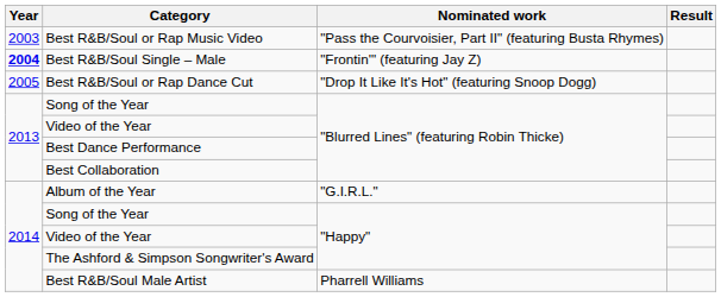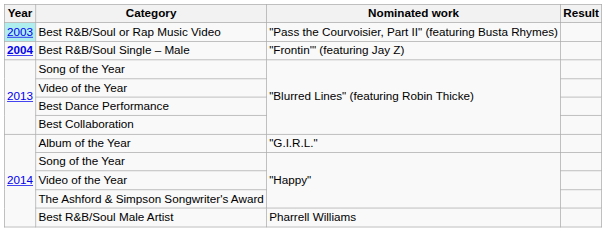Best R&B/Soul or Rap Music Video | Year: no background -> paleturquoise background
- row: 2005 | Best R&B/Soul or Rap Dance Cut | "Drop It Like It's Hot" (featuring Snoop Dogg)
